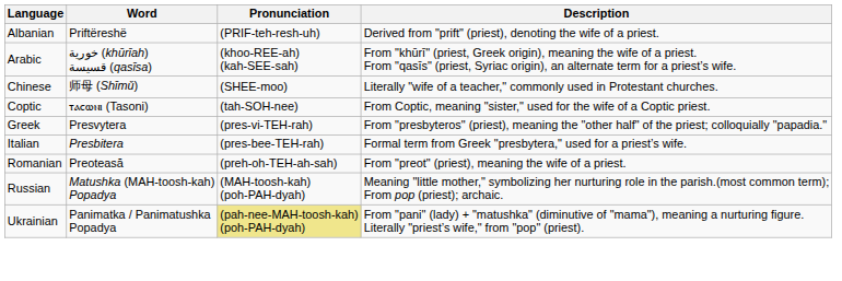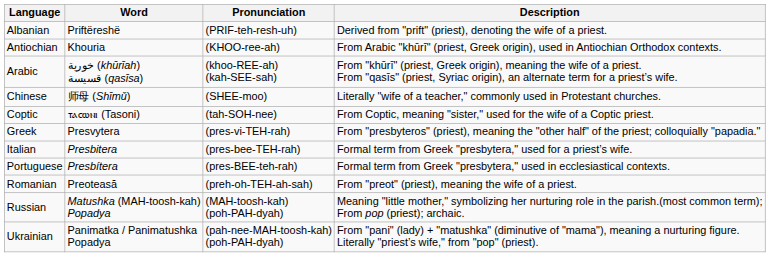+ row: Antiochian | Khouria | (KHOO-ree-ah) | From Arabic "khūrī" (priest, Greek origin), used in Antiochian Orthodox contexts.
+ row: Portuguese | Presbítera | (pres-BEE-teh-rah) | Formal term from Greek "presbytera," used in ecclesiastical contexts.
Ukrainian | Pronunciation: khaki background -> no background
